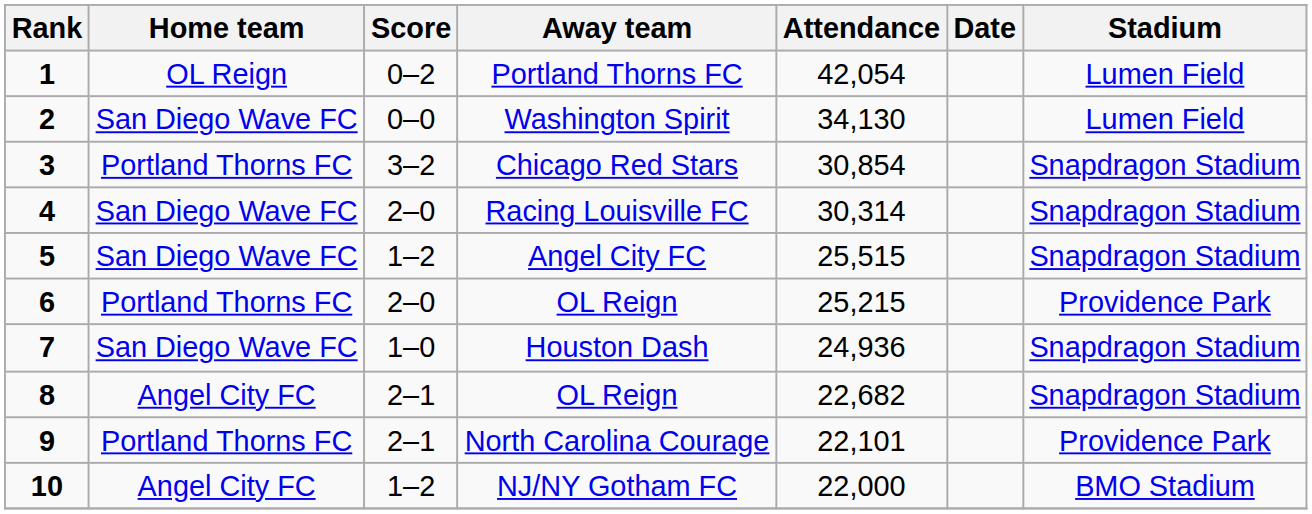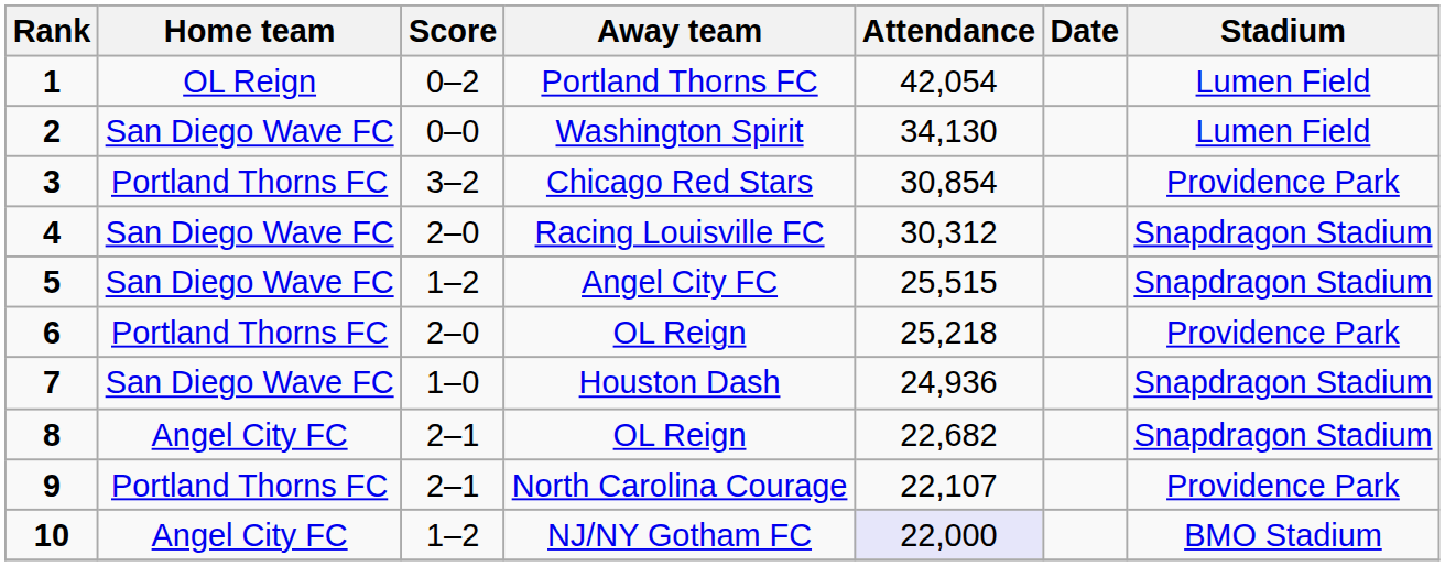Chicago Red Stars | Stadium: Snapdragon Stadium -> Providence Park
Racing Louisville FC | Attendance: 30,314 -> 30,312
6 / OL Reign | Attendance: 25,215 -> 25,218
North Carolina Courage | Attendance: 22,101 -> 22,107
NJ/NY Gotham FC | Attendance: no background -> lavender background
